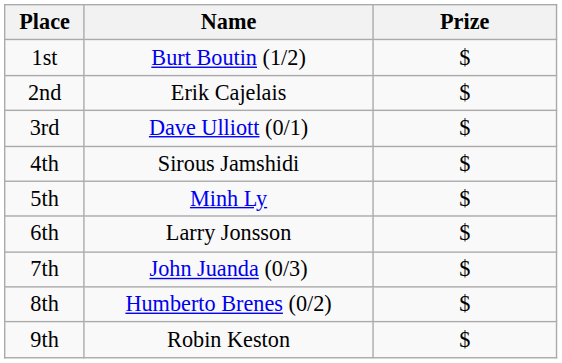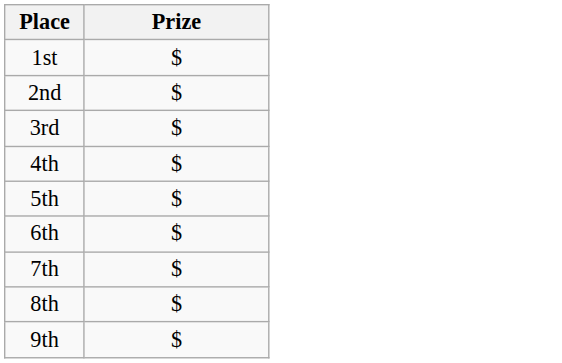- column: Name | Burt Boutin (1/2) | Erik Cajelais | Dave Ulliott (0/1) | Sirous Jamshidi | Minh Ly | Larry Jonsson | John Juanda (0/3) | Humberto Brenes (0/2) | Robin Keston
